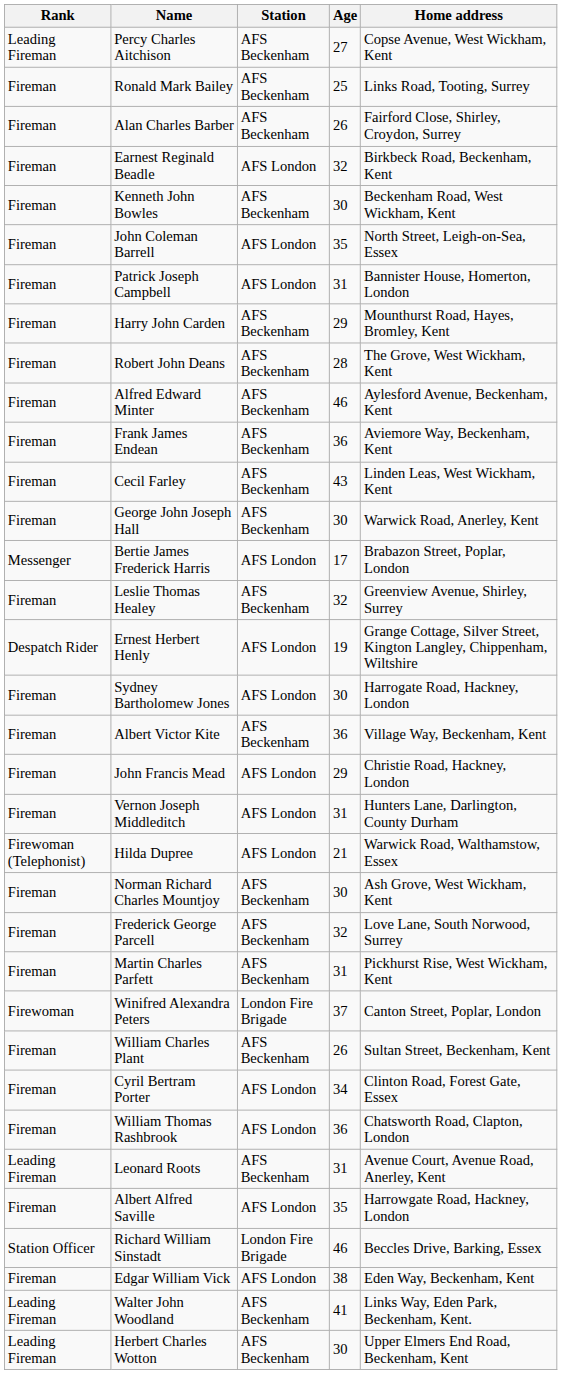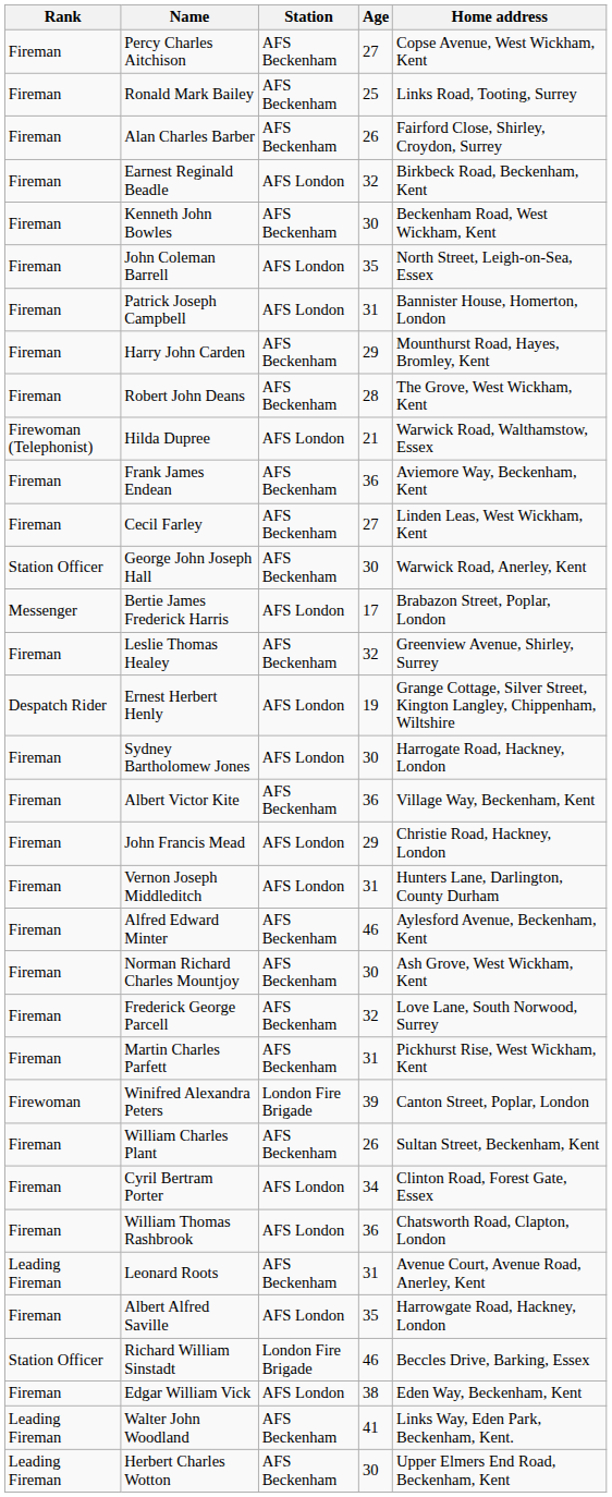Percy Charles Aitchison | Rank: Leading Fireman -> Fireman
rows swapped: Hilda Dupree <-> Alfred Edward Minter
Cecil Farley | Age: 43 -> 27
George John Joseph Hall | Rank: Fireman -> Station Officer
Winifred Alexandra Peters | Age: 37 -> 39
